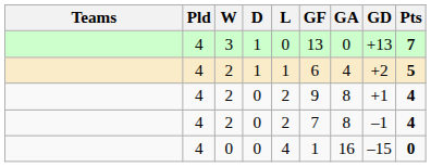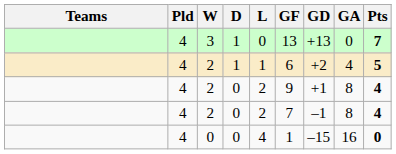columns swapped: GA <-> GD
